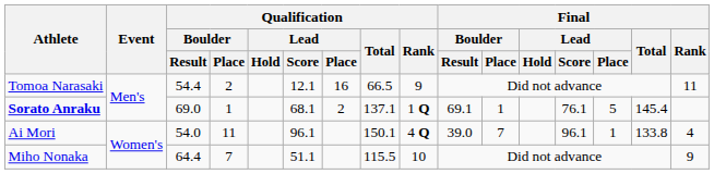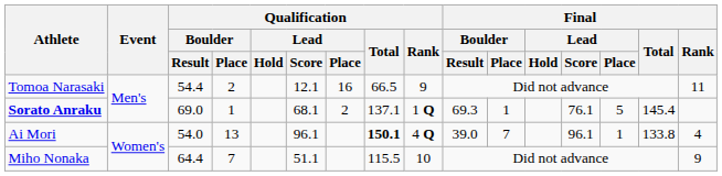Sorato Anraku | Final / Boulder / Result: 69.1 -> 69.3
Ai Mori | Qualification / Boulder / Place: 11 -> 13
Ai Mori | Qualification / Total: normal -> bold
